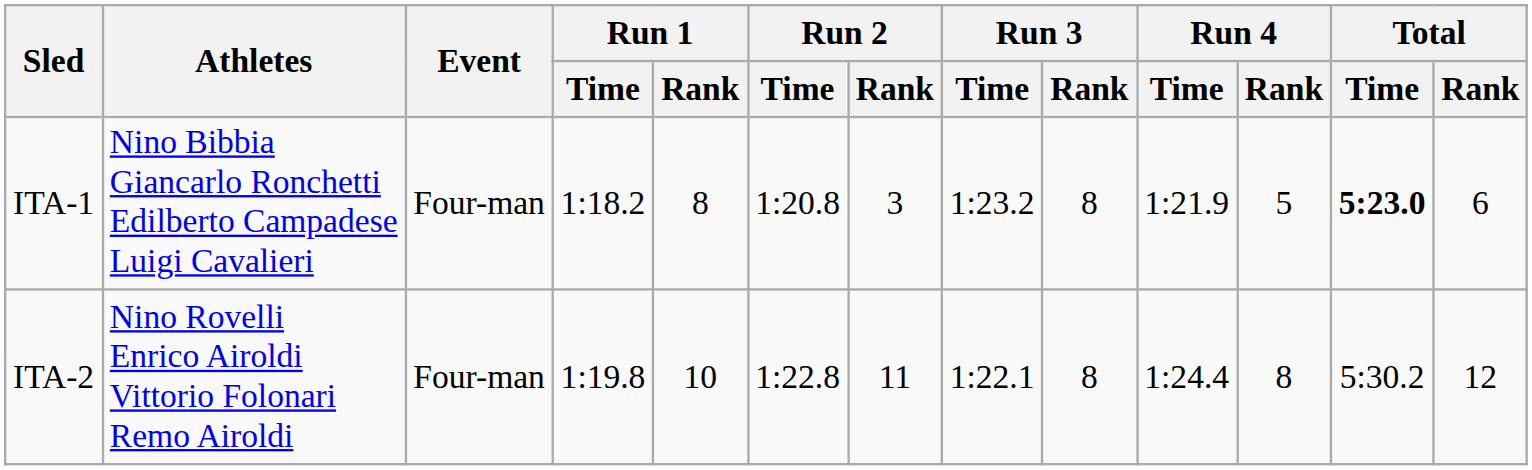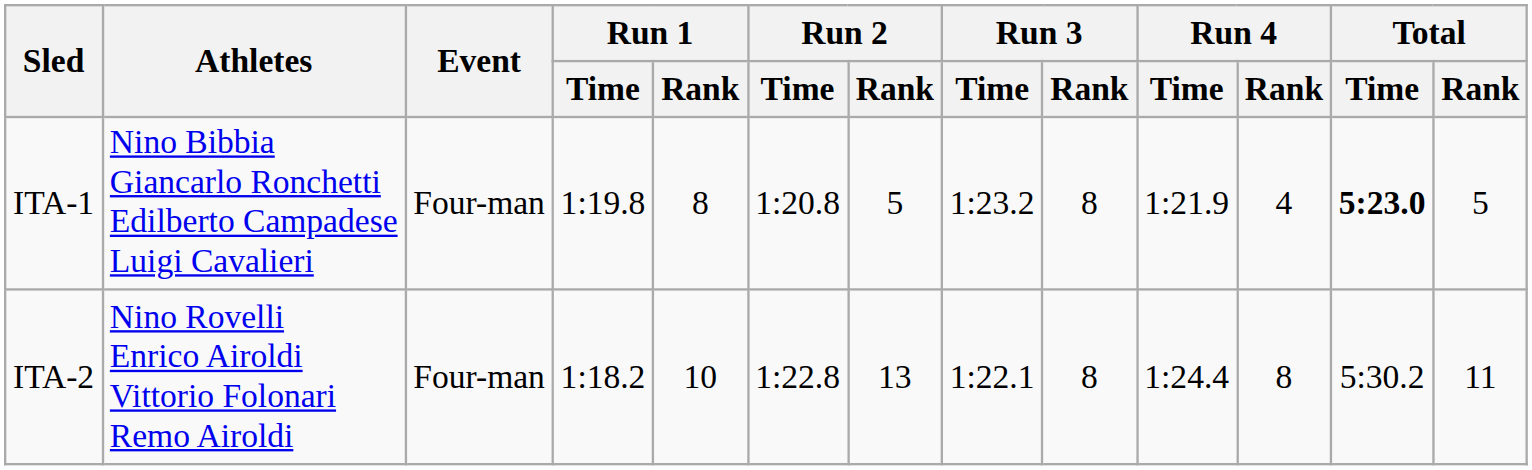ITA-1 | Run 1 / Time: 1:18.2 -> 1:19.8
ITA-1 | Run 2 / Rank: 3 -> 5
ITA-1 | Run 4 / Rank: 5 -> 4
ITA-1 | Total / Rank: 6 -> 5
ITA-2 | Run 1 / Time: 1:19.8 -> 1:18.2
ITA-2 | Run 2 / Rank: 11 -> 13
ITA-2 | Total / Rank: 12 -> 11
